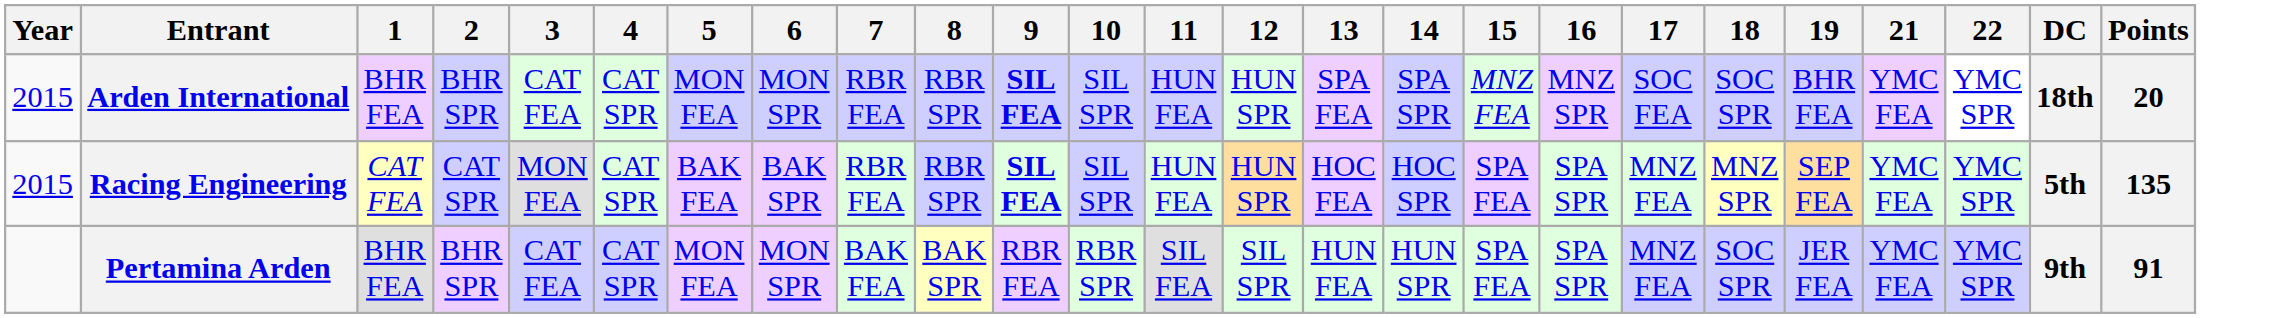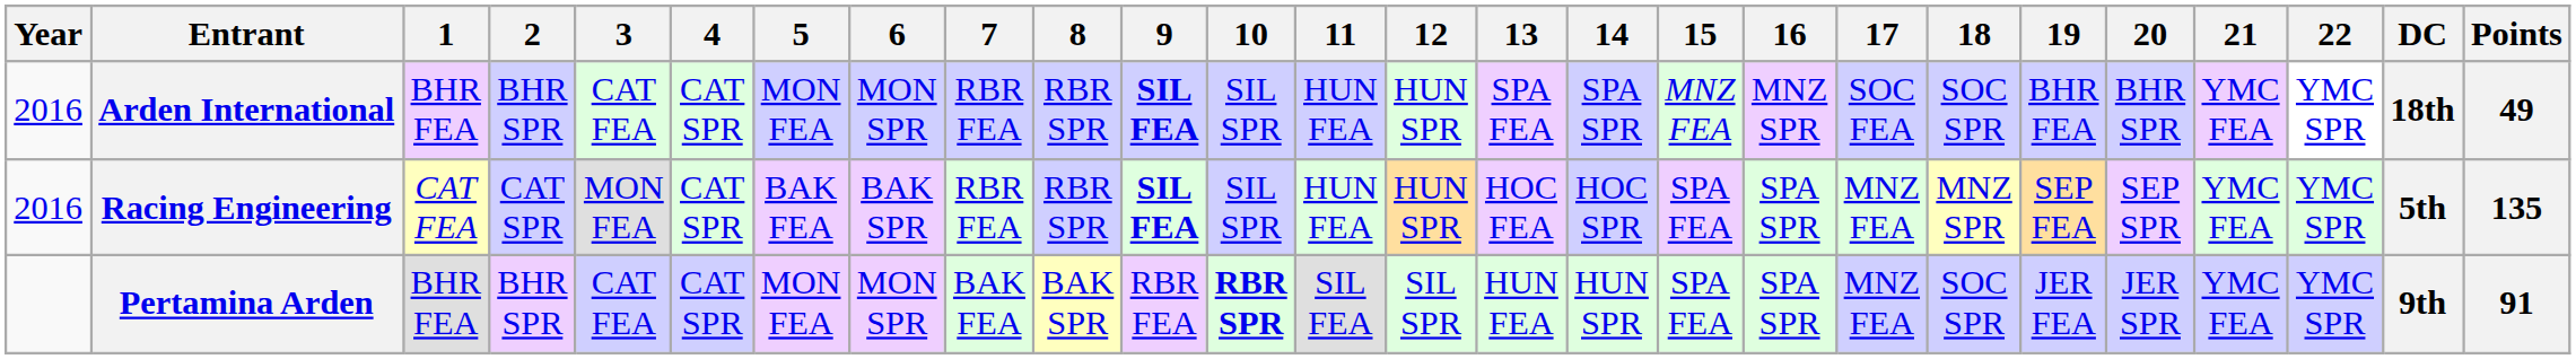+ column: 20 | BHR SPR | SEP SPR | JER SPR
Arden International | Year: 2015 -> 2016
Arden International | Points: 20 -> 49
Racing Engineering | Year: 2015 -> 2016
Pertamina Arden | 10: normal -> bold
